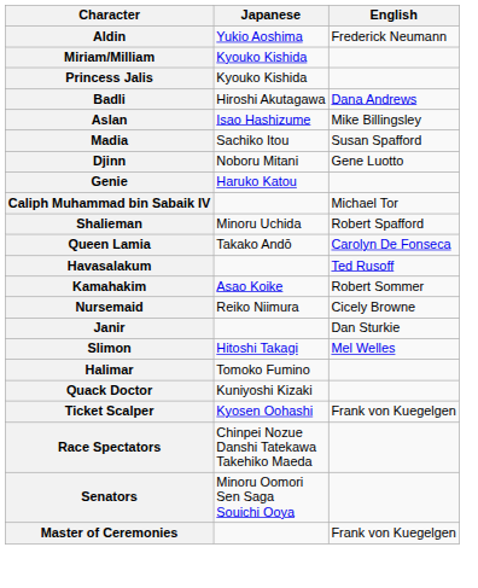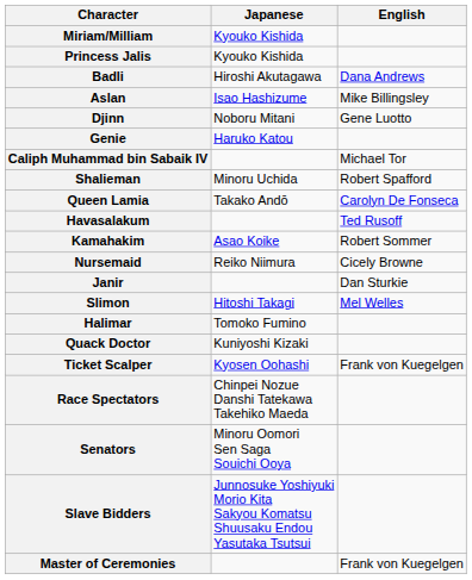- row: Aldin | Yukio Aoshima | Frederick Neumann
- row: Madia | Sachiko Itou | Susan Spafford
+ row: Slave Bidders | Junnosuke Yoshiyuki Morio Kita Sakyou Komatsu Shuusaku Endou Yasutaka Tsutsui
